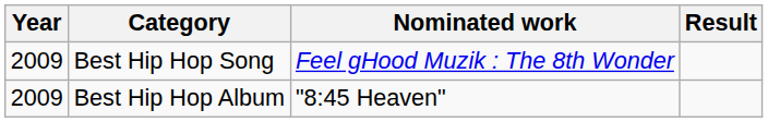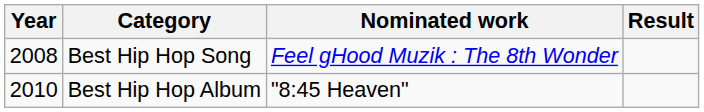Best Hip Hop Song | Year: 2009 -> 2008
Best Hip Hop Album | Year: 2009 -> 2010
